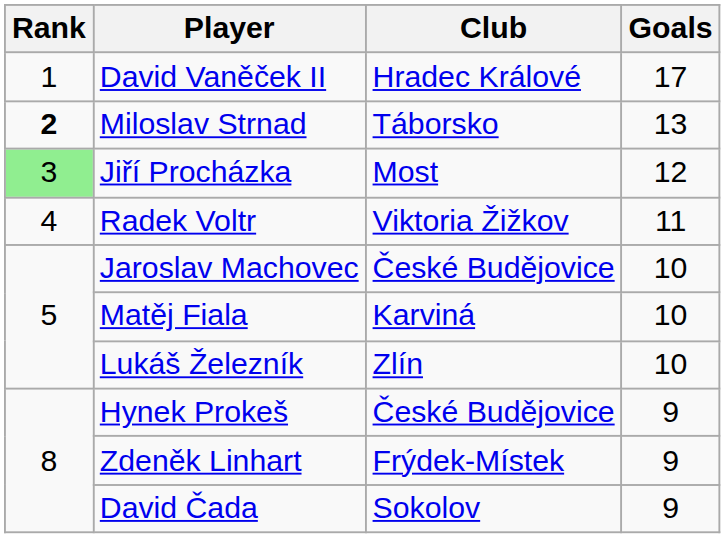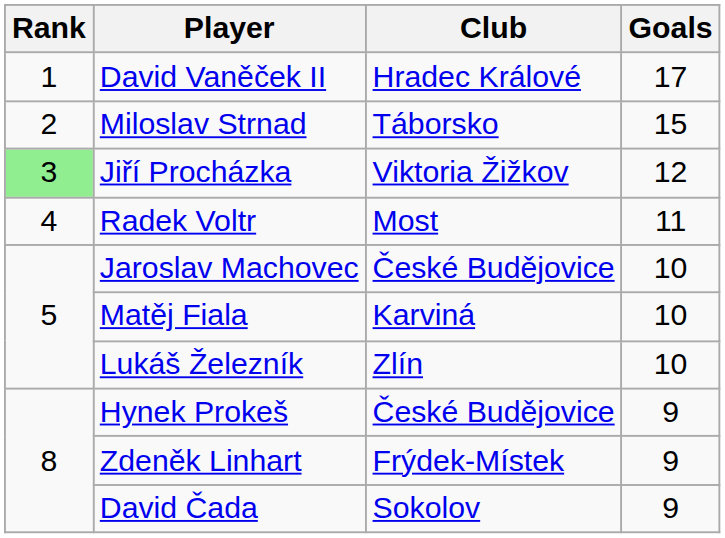Miloslav Strnad | Rank: bold -> normal
Miloslav Strnad | Goals: 13 -> 15
Jiří Procházka | Club: Most -> Viktoria Žižkov
Radek Voltr | Club: Viktoria Žižkov -> Most
